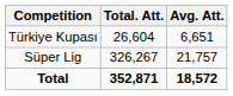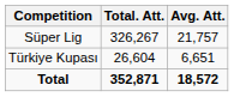rows swapped: Süper Lig <-> Türkiye Kupası
